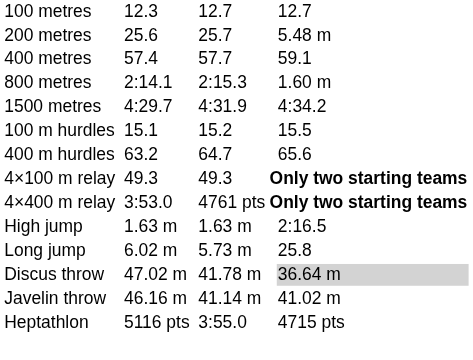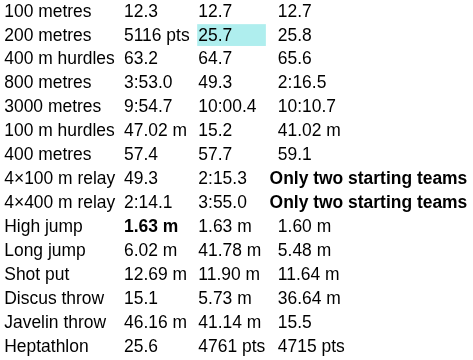200 metres | column 3: 25.6 -> 5116 pts
200 metres | column 5: no background -> paleturquoise background
200 metres | column 7: 5.48 m -> 25.8
rows swapped: 400 metres <-> 400 m hurdles
800 metres | column 3: 2:14.1 -> 3:53.0
800 metres | column 5: 2:15.3 -> 49.3
800 metres | column 7: 1.60 m -> 2:16.5
- row: 1500 metres | 4:29.7 | 4:31.9 | 4:34.2
+ row: 3000 metres | 9:54.7 | 10:00.4 | 10:10.7
100 m hurdles | column 3: 15.1 -> 47.02 m
100 m hurdles | column 7: 15.5 -> 41.02 m
4×100 m relay | column 5: 49.3 -> 2:15.3
4×400 m relay | column 3: 3:53.0 -> 2:14.1
4×400 m relay | column 5: 4761 pts -> 3:55.0
High jump | column 3: normal -> bold
High jump | column 7: 2:16.5 -> 1.60 m
Long jump | column 5: 5.73 m -> 41.78 m
Long jump | column 7: 25.8 -> 5.48 m
+ row: Shot put | 12.69 m | 11.90 m | 11.64 m
Discus throw | column 3: 47.02 m -> 15.1
Discus throw | column 5: 41.78 m -> 5.73 m
Discus throw | column 7: lightgrey background -> no background
Javelin throw | column 7: 41.02 m -> 15.5
Heptathlon | column 3: 5116 pts -> 25.6
Heptathlon | column 5: 3:55.0 -> 4761 pts
